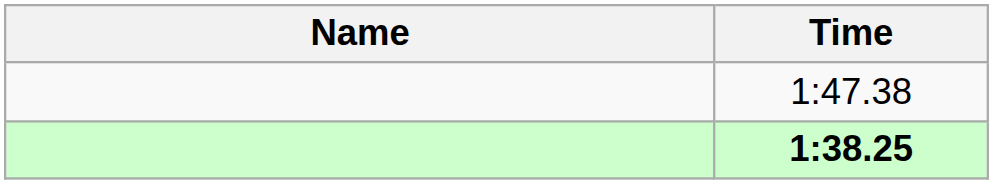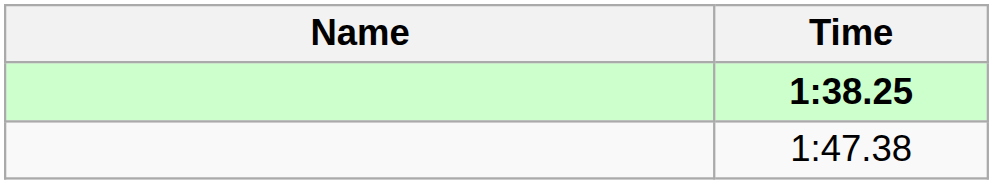rows swapped: 1:38.25 <-> 1:47.38
